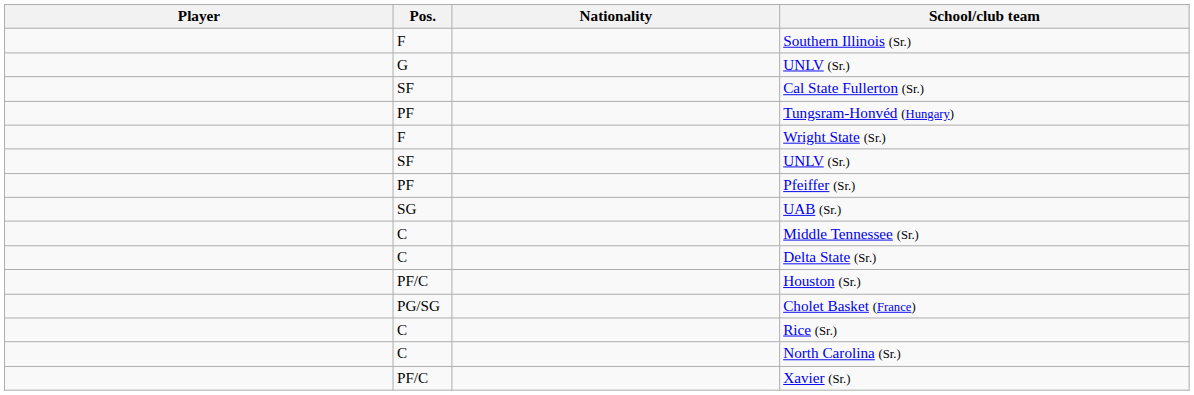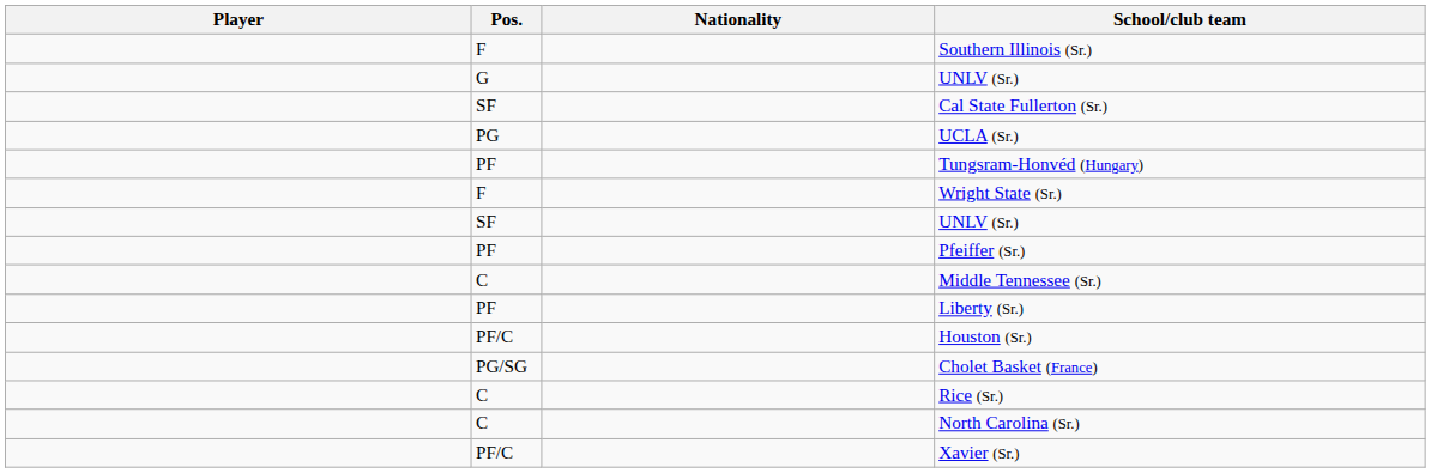+ row: PG | UCLA (Sr.)
- row: SG | UAB (Sr.)
- row: C | Delta State (Sr.)
+ row: PF | Liberty (Sr.)
